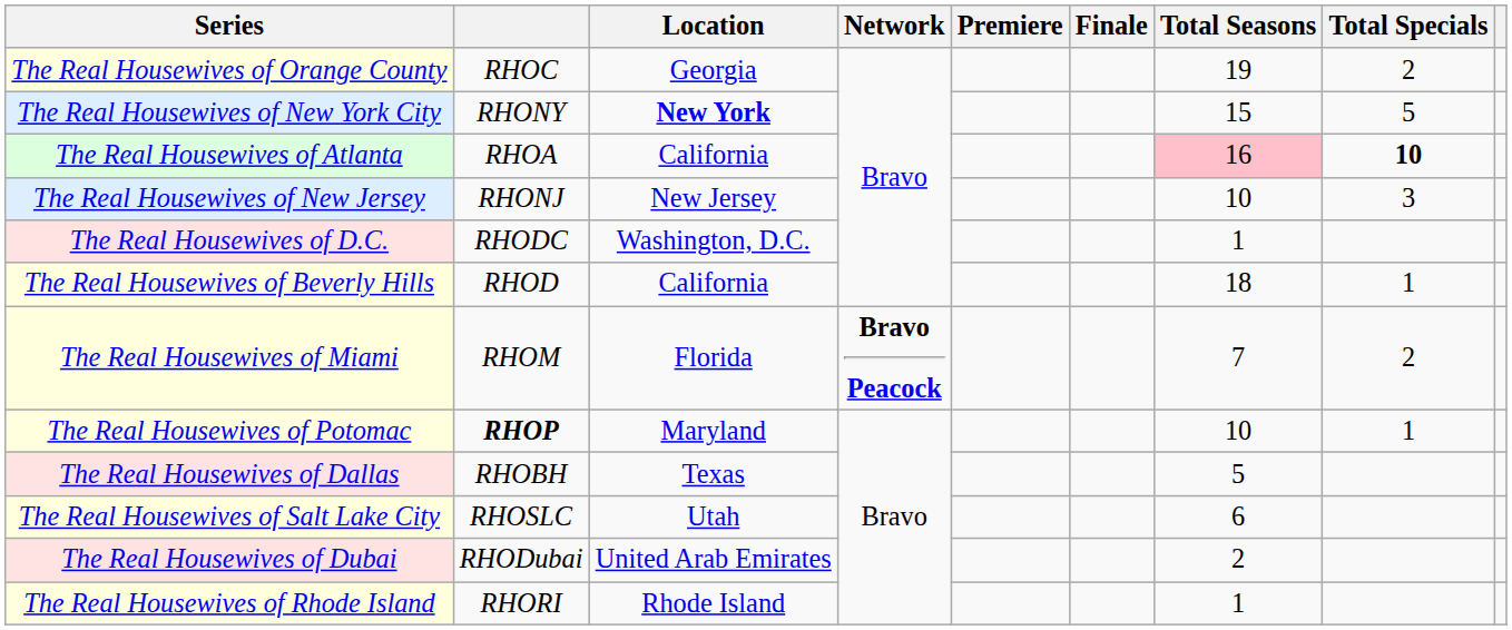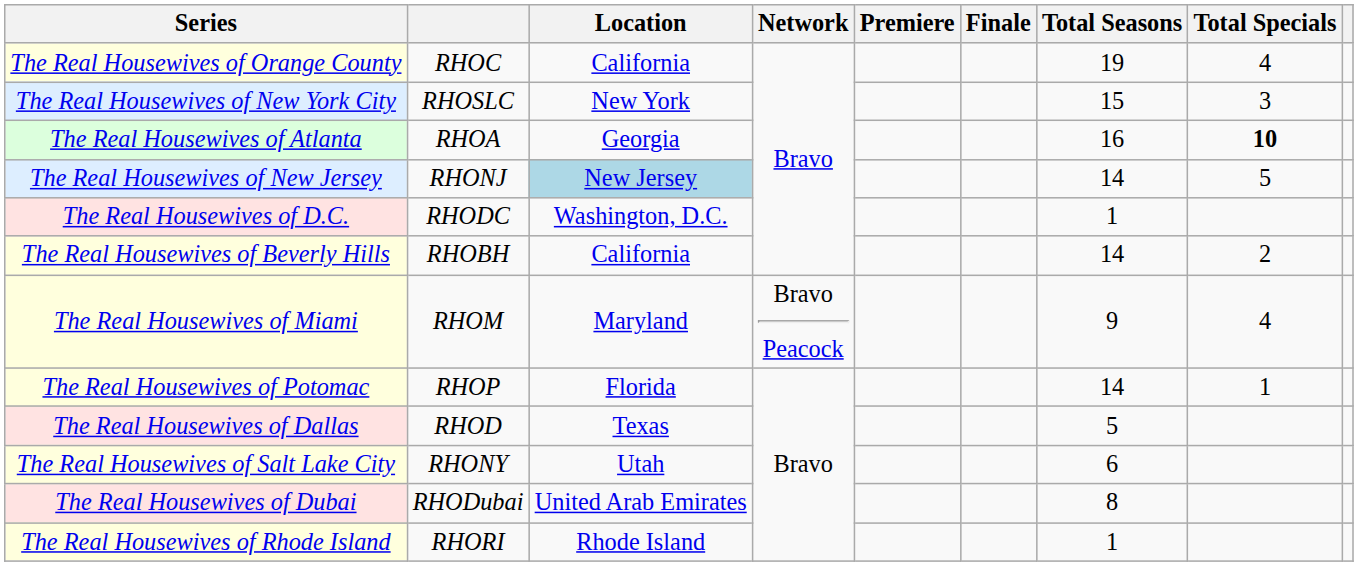The Real Housewives of Orange County | Location: Georgia -> California
The Real Housewives of Orange County | Total Specials: 2 -> 4
The Real Housewives of New York City | column 2: RHONY -> RHOSLC
The Real Housewives of New York City | Location: bold -> normal
The Real Housewives of New York City | Total Specials: 5 -> 3
The Real Housewives of Atlanta | Location: California -> Georgia
The Real Housewives of Atlanta | Total Seasons: pink background -> no background
The Real Housewives of New Jersey | Location: no background -> lightblue background
The Real Housewives of New Jersey | Total Seasons: 10 -> 14
The Real Housewives of New Jersey | Total Specials: 3 -> 5
The Real Housewives of Beverly Hills | column 2: RHOD -> RHOBH
The Real Housewives of Beverly Hills | Total Seasons: 18 -> 14
The Real Housewives of Beverly Hills | Total Specials: 1 -> 2
The Real Housewives of Miami | Location: Florida -> Maryland
The Real Housewives of Miami | Network: bold -> normal
The Real Housewives of Miami | Total Seasons: 7 -> 9
The Real Housewives of Miami | Total Specials: 2 -> 4
The Real Housewives of Potomac | column 2: bold -> normal
The Real Housewives of Potomac | Location: Maryland -> Florida
The Real Housewives of Potomac | Total Seasons: 10 -> 14
The Real Housewives of Dallas | column 2: RHOBH -> RHOD
The Real Housewives of Salt Lake City | column 2: RHOSLC -> RHONY
The Real Housewives of Dubai | Total Seasons: 2 -> 8
